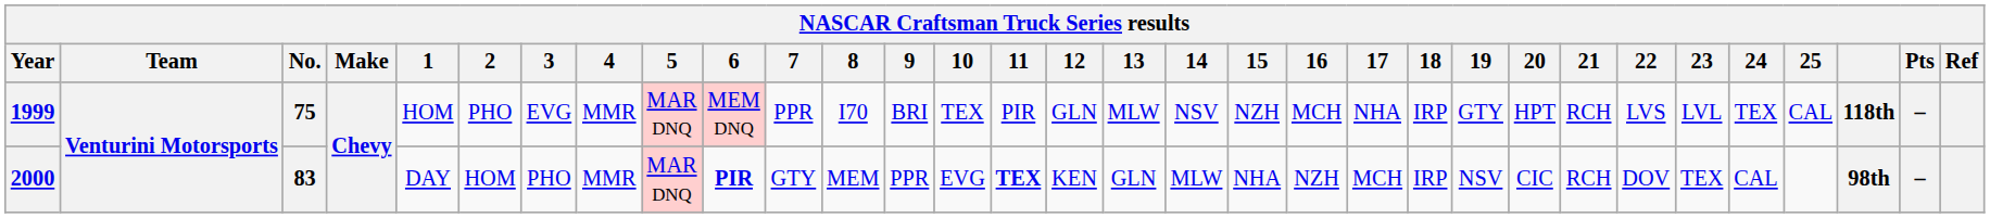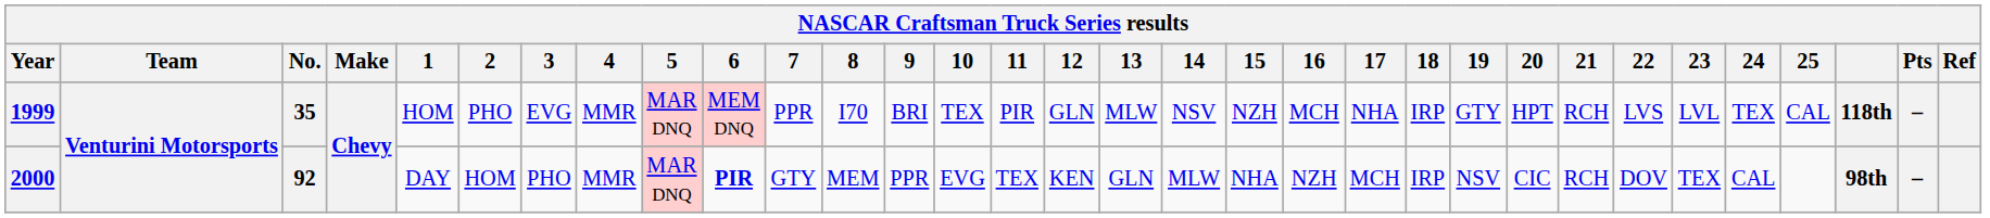1999 | No.: 75 -> 35
2000 | No.: 83 -> 92
2000 | 11: bold -> normal
